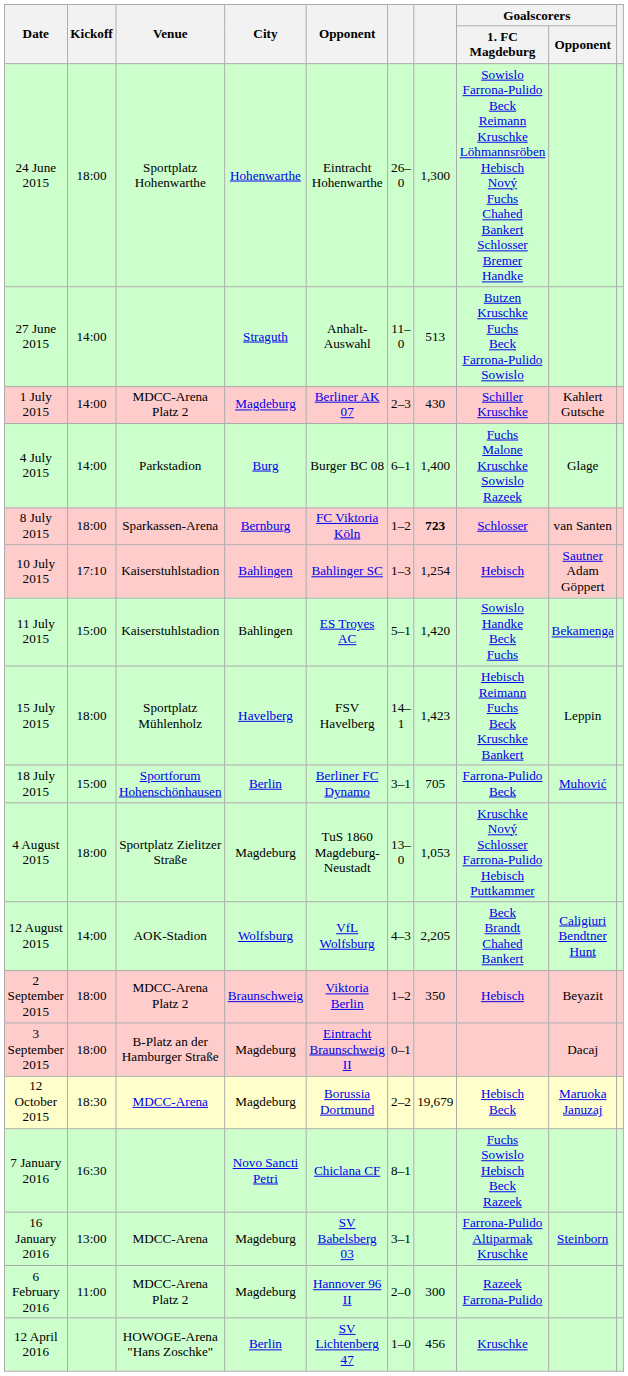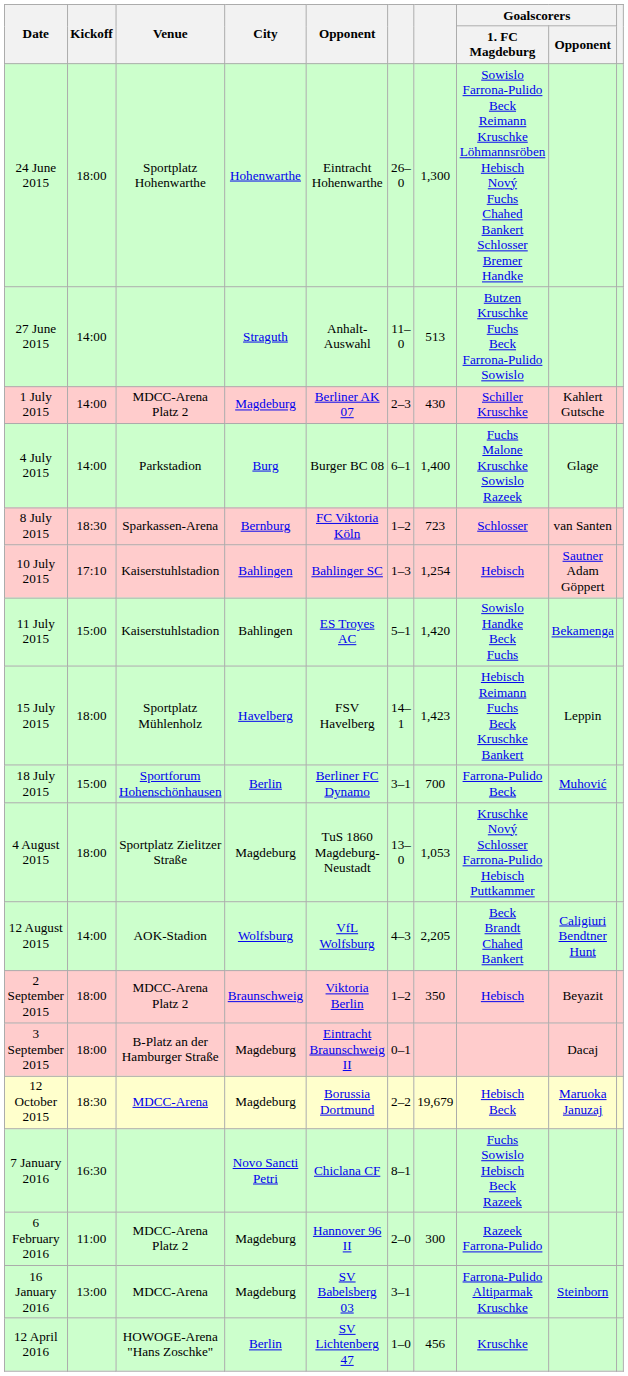8 July 2015 | Kickoff: 18:00 -> 18:30
8 July 2015 | column 7: bold -> normal
18 July 2015 | column 7: 705 -> 700
rows swapped: 16 January 2016 <-> 6 February 2016
